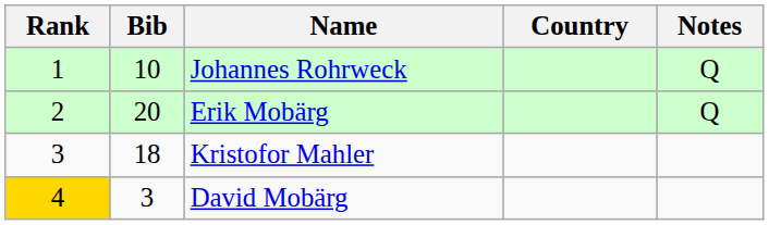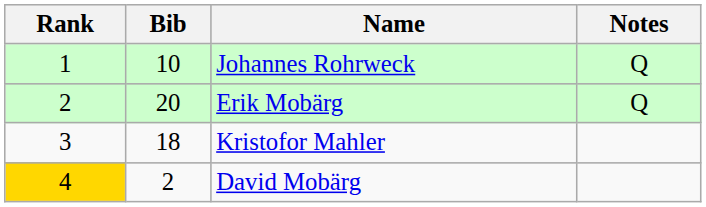- column: Country
David Mobärg | Bib: 3 -> 2
